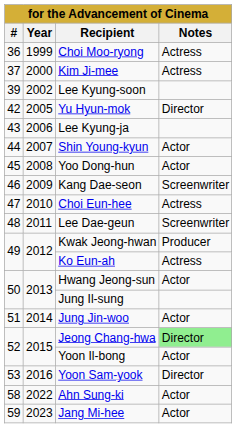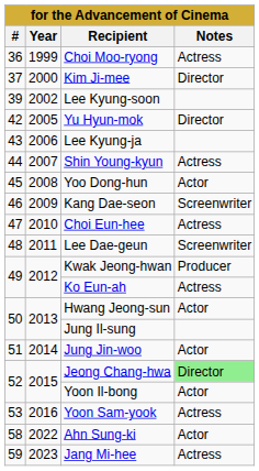Kim Ji-mee | Notes: Actress -> Director
Shin Young-kyun | Notes: Actor -> Actress
Yoon Sam-yook | Notes: Director -> Actress
Jang Mi-hee | Notes: Actor -> Actress
